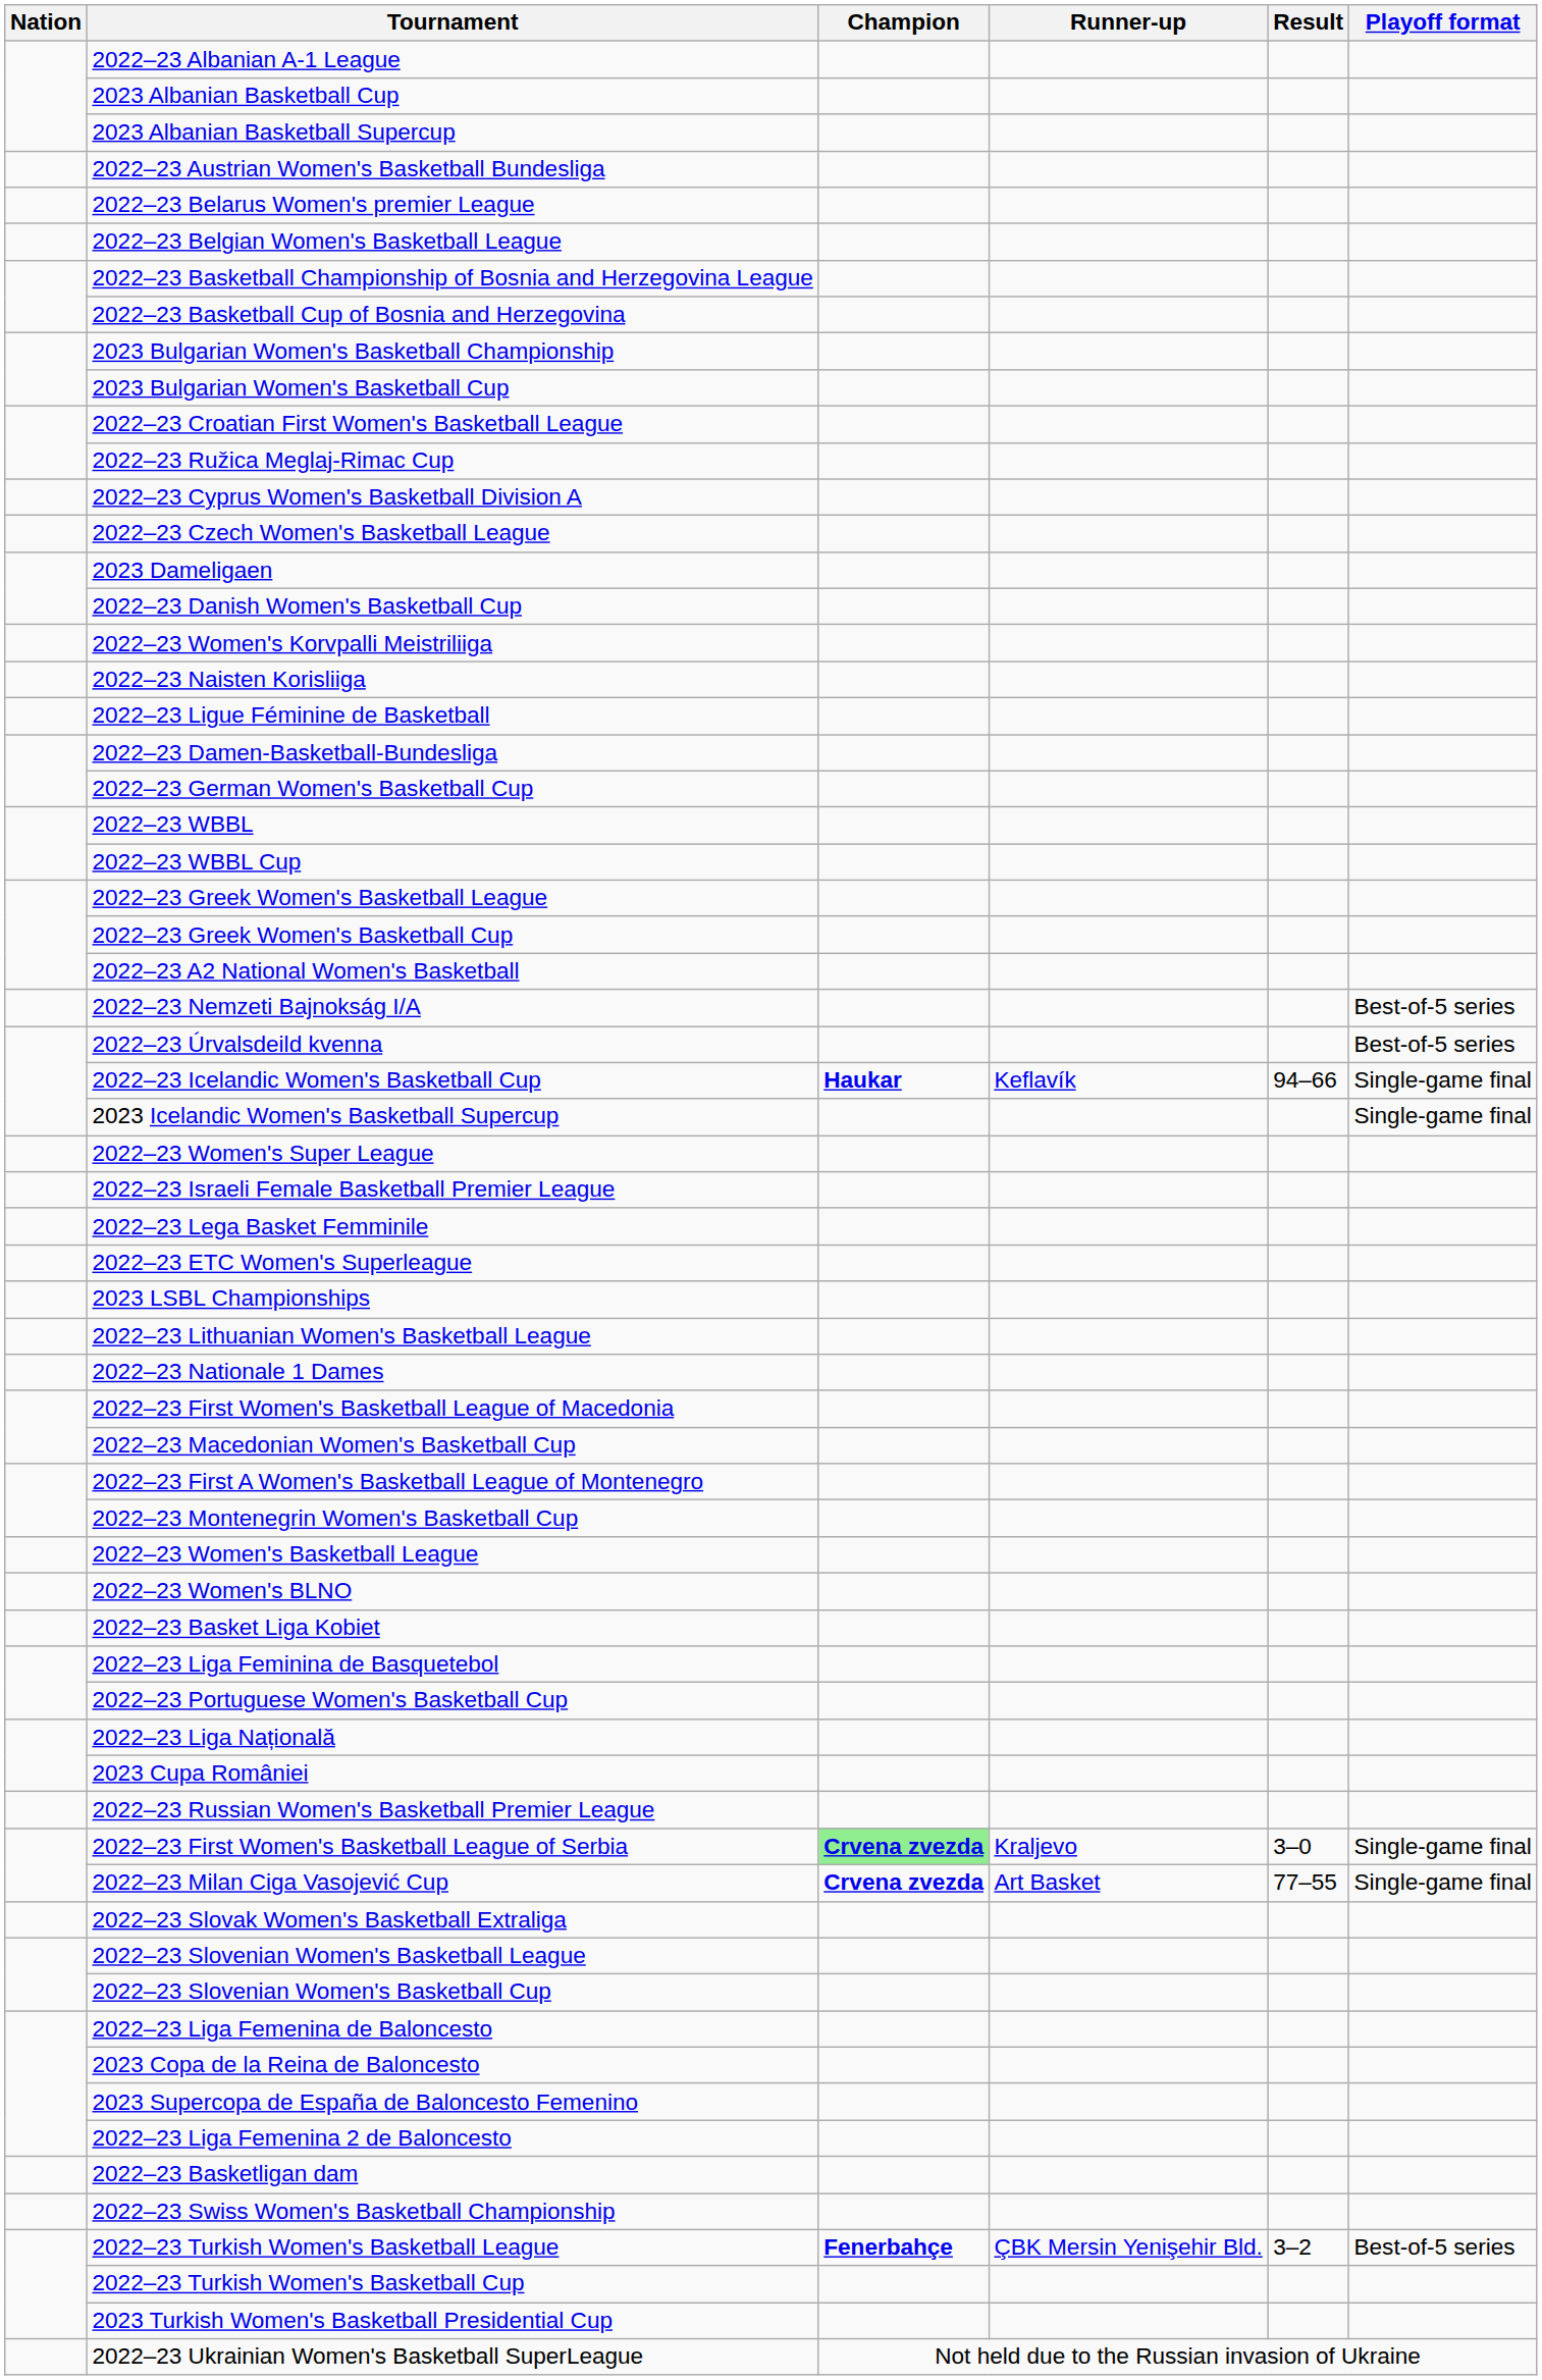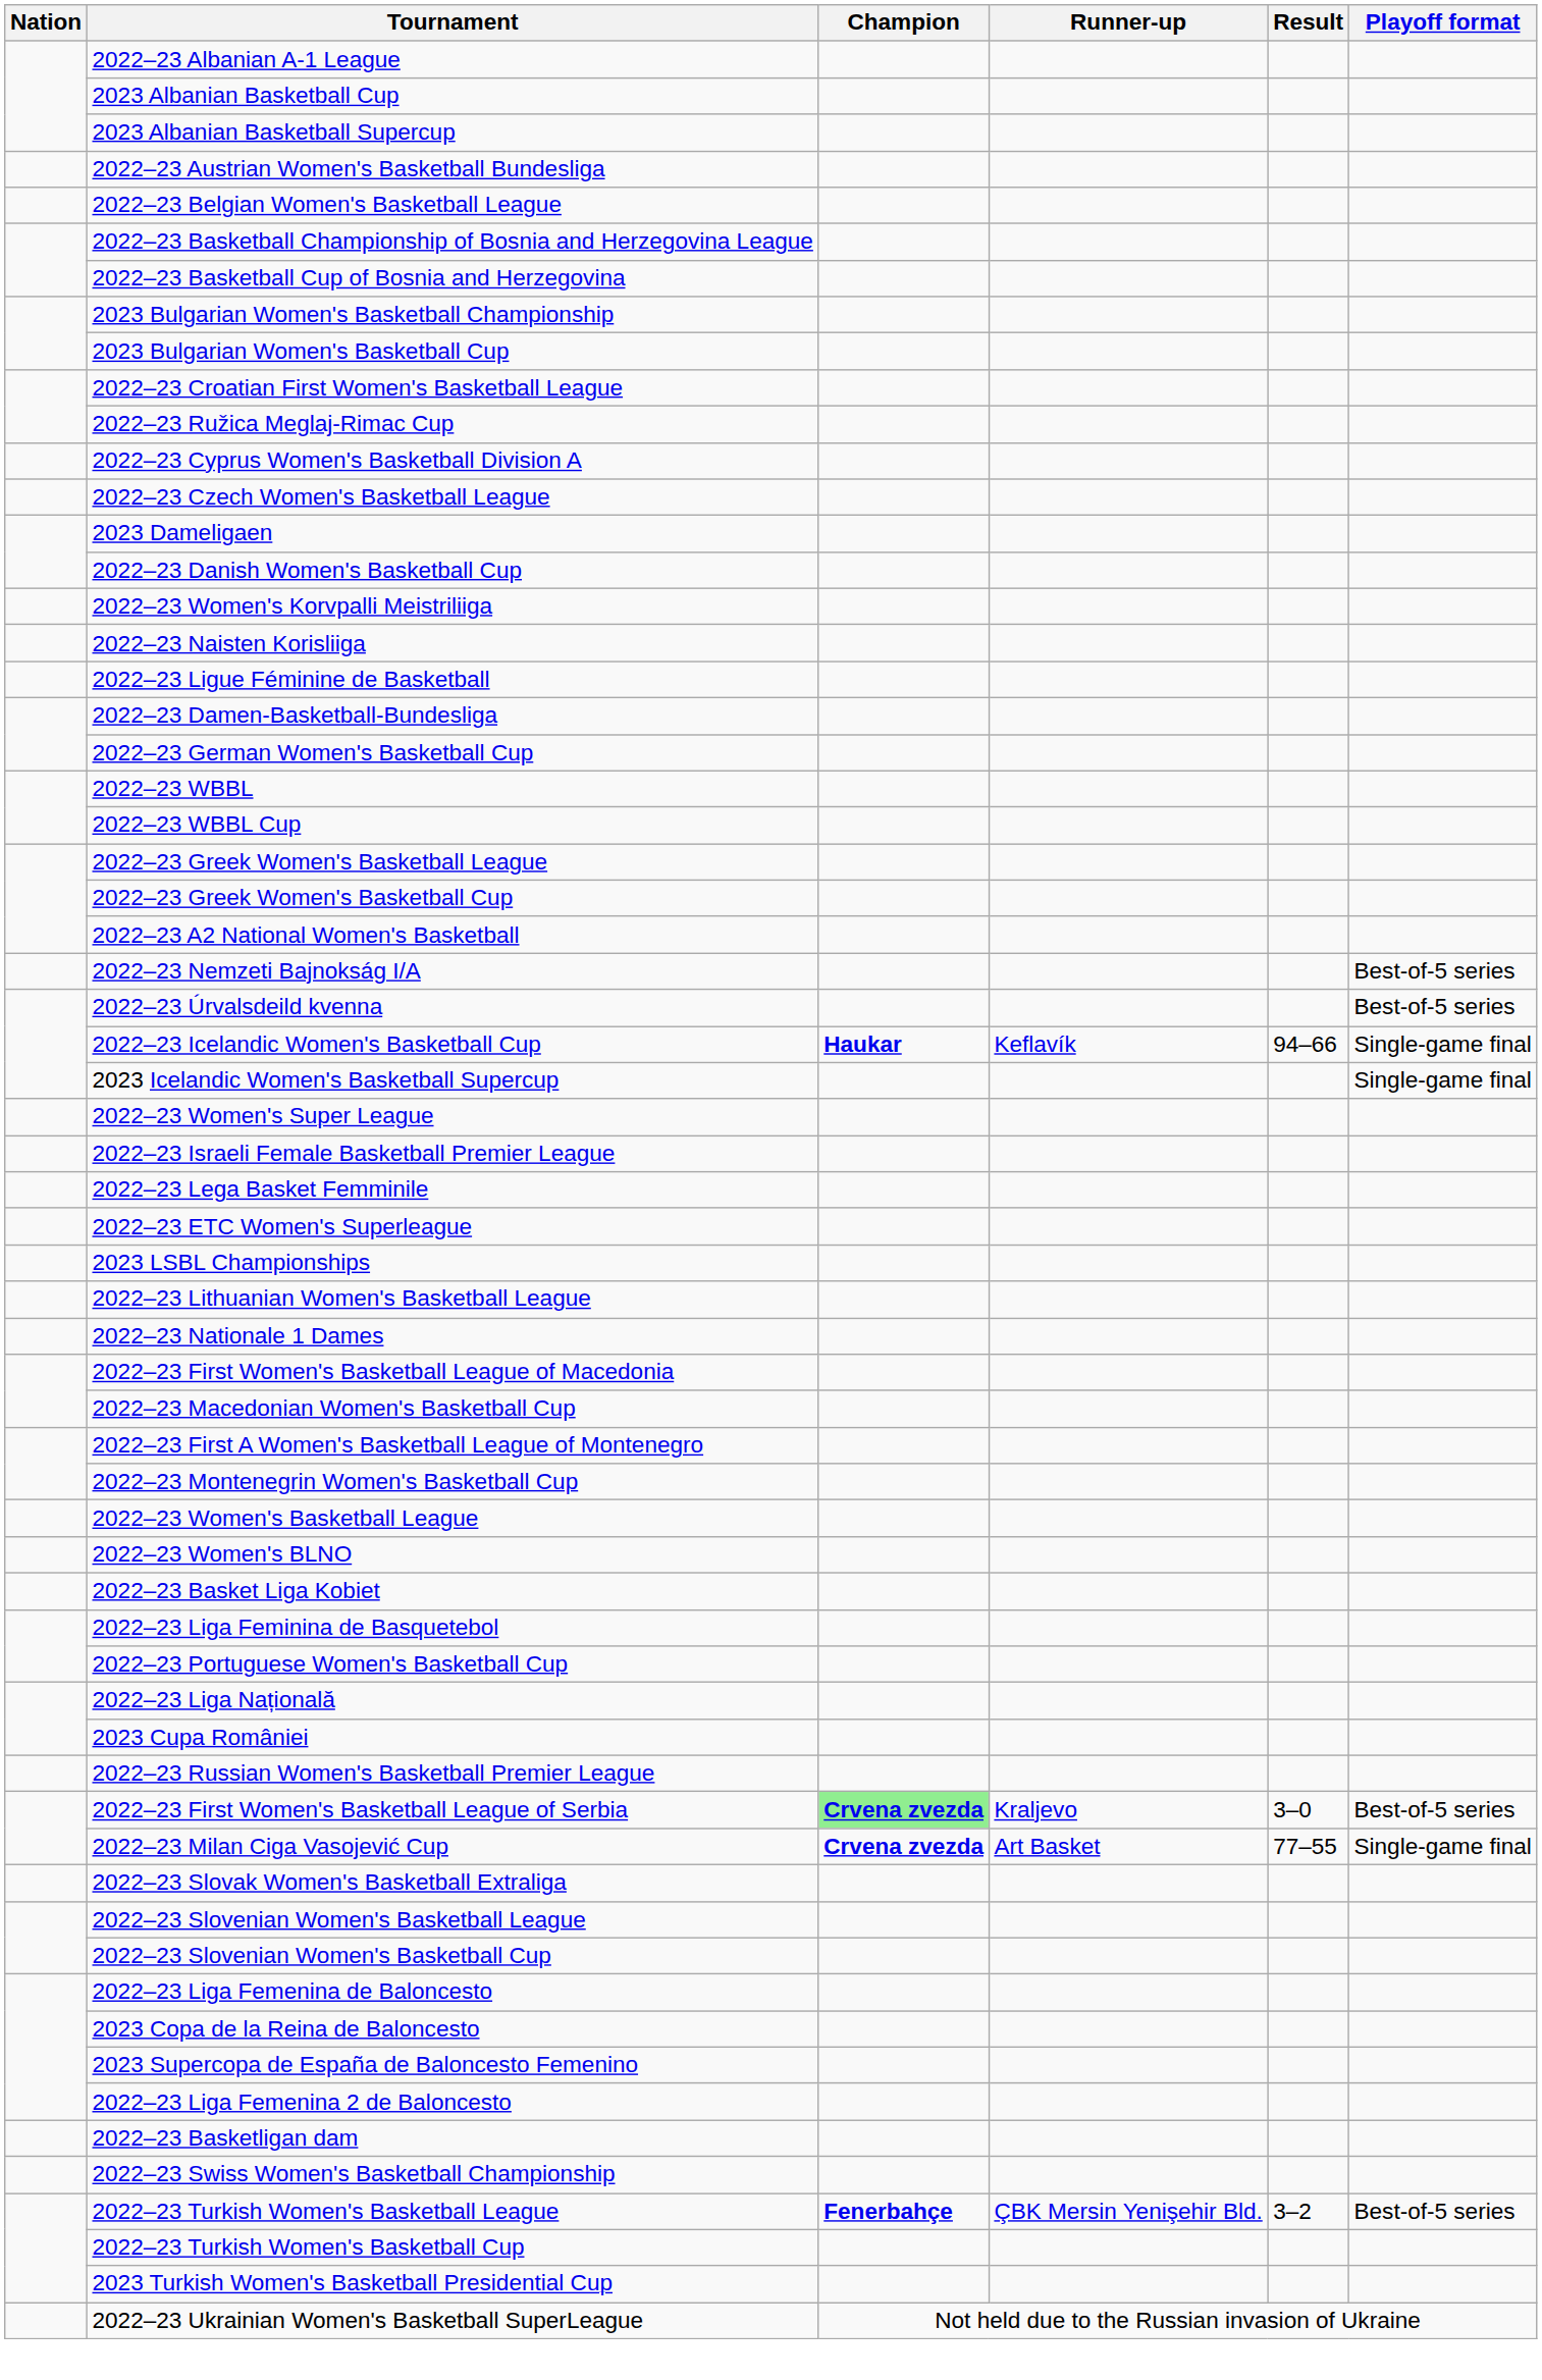- row: 2022–23 Belarus Women's premier League
2022–23 First Women's Basketball League of Serbia | Playoff format: Single-game final -> Best-of-5 series
